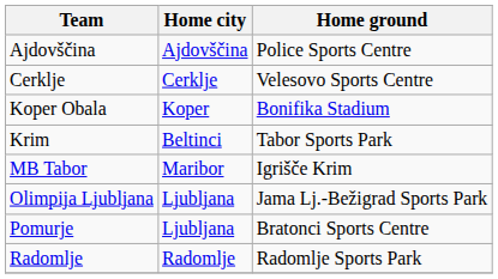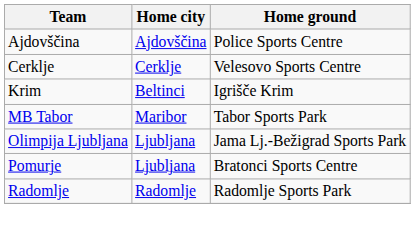- row: Koper Obala | Koper | Bonifika Stadium
Krim | Home ground: Tabor Sports Park -> Igrišče Krim
MB Tabor | Home ground: Igrišče Krim -> Tabor Sports Park
